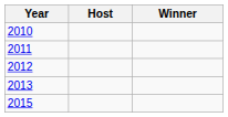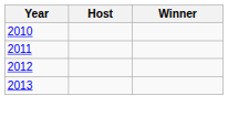- row: 2015
